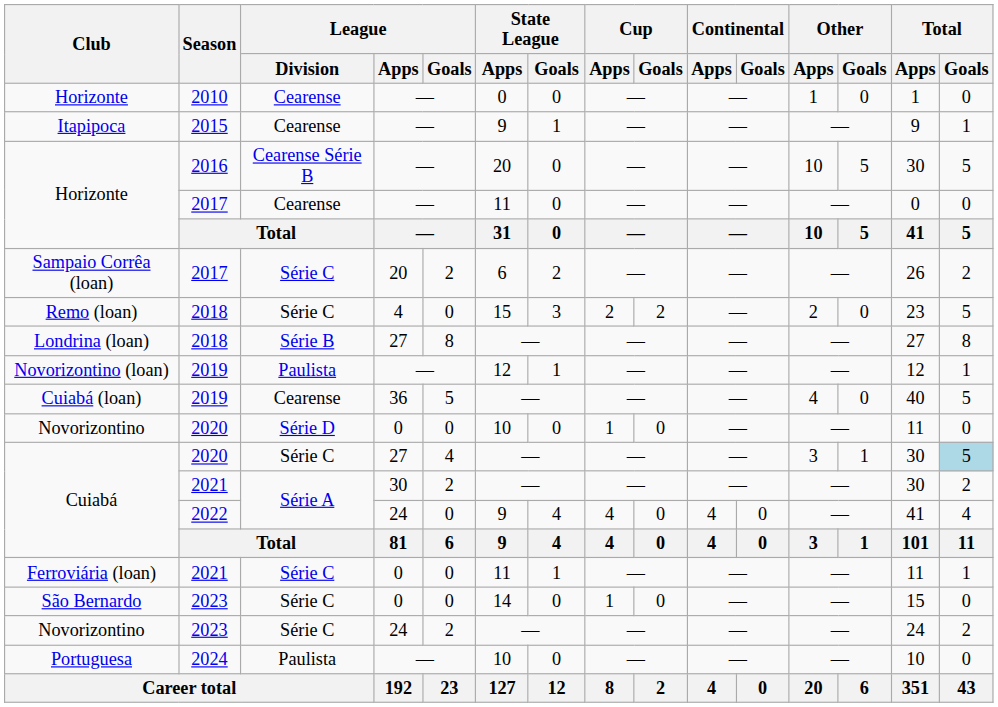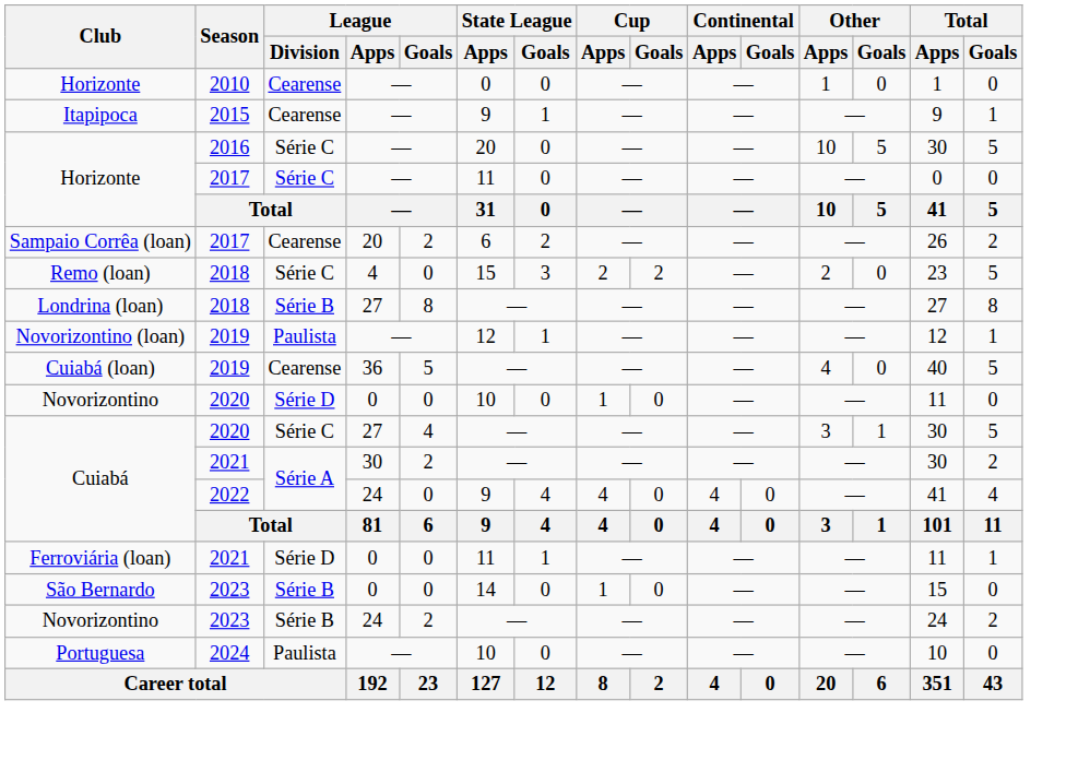Horizonte / 2016 | League / Division: Cearense Série B -> Série C
Horizonte / 2017 | League / Division: Cearense -> Série C
Sampaio Corrêa (loan) | League / Division: Série C -> Cearense
Cuiabá / 2020 | Total / Goals: lightblue background -> no background
Ferroviária (loan) | League / Division: Série C -> Série D
São Bernardo | League / Division: Série C -> Série B
Novorizontino / 2023 | League / Division: Série C -> Série B
